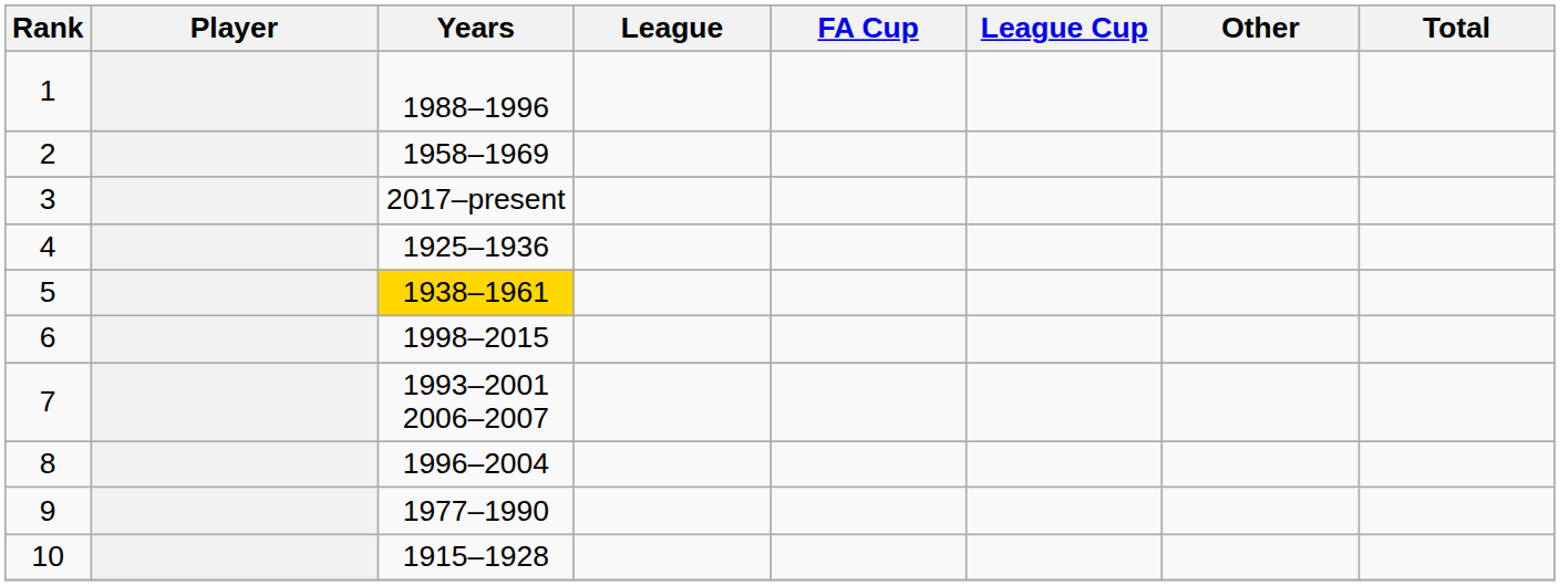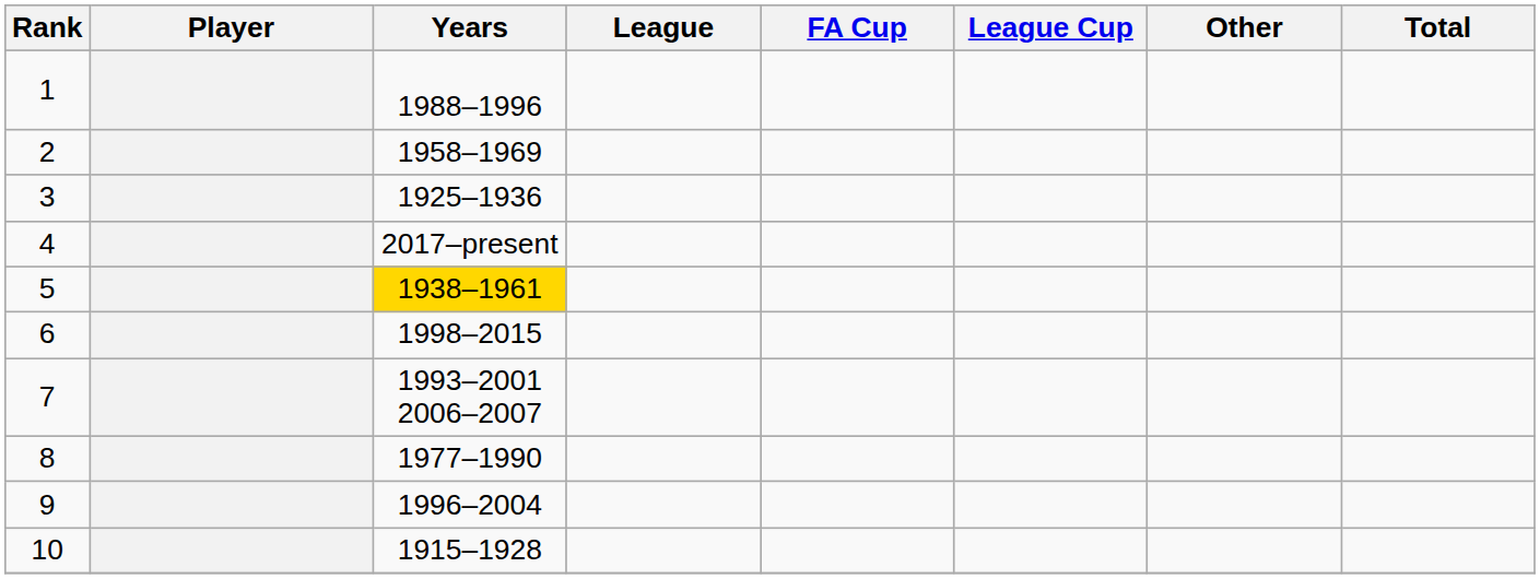3 | Years: 2017–present -> 1925–1936
4 | Years: 1925–1936 -> 2017–present
8 | Years: 1996–2004 -> 1977–1990
9 | Years: 1977–1990 -> 1996–2004
